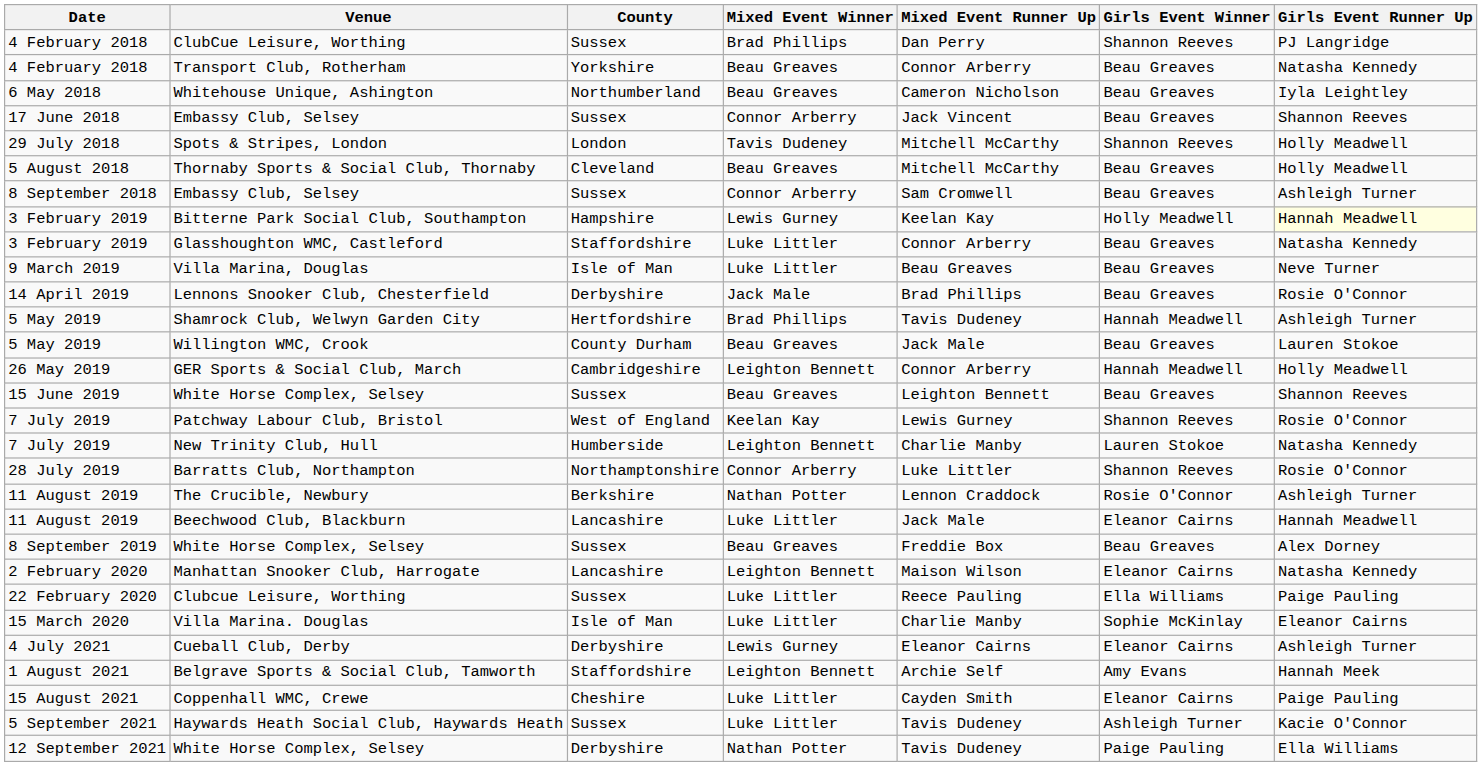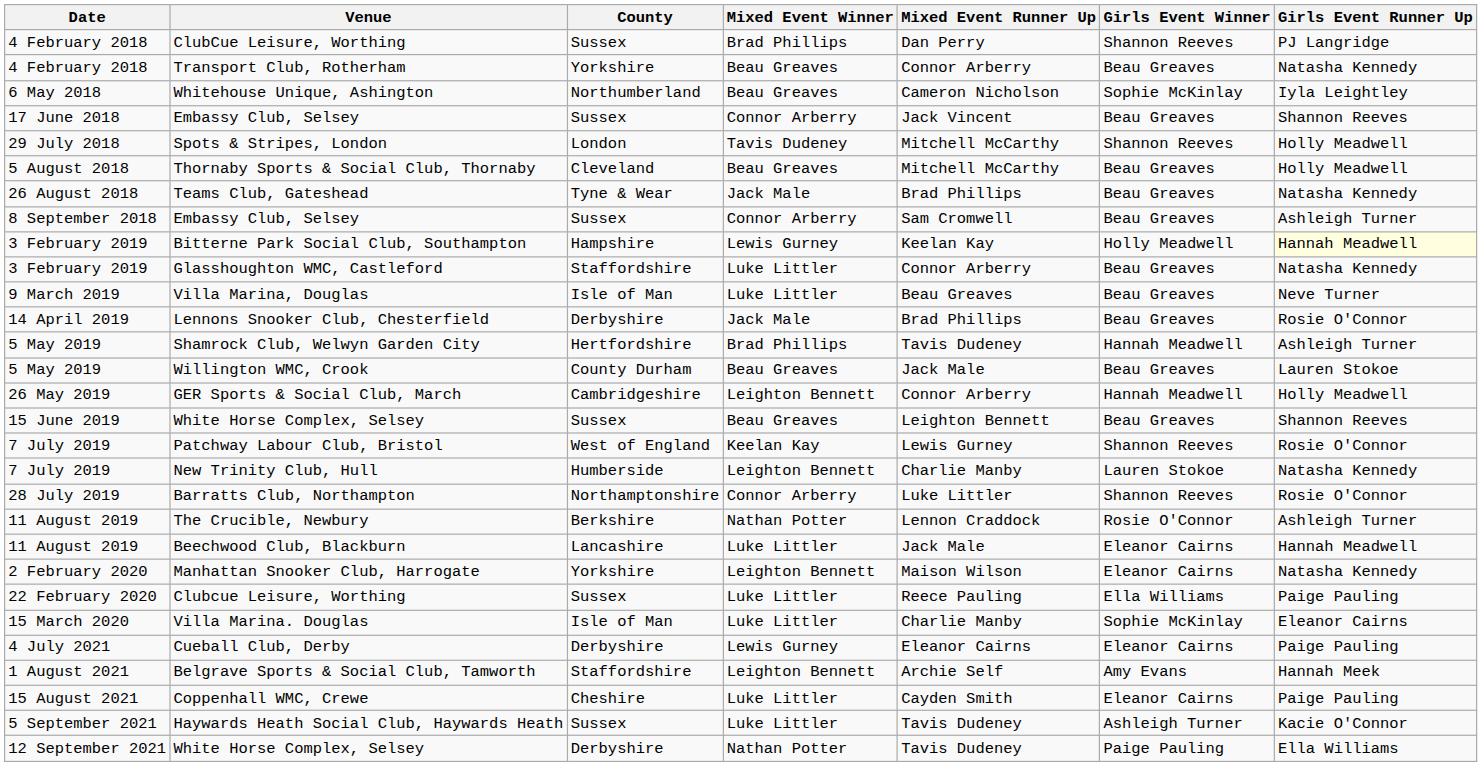Whitehouse Unique, Ashington | Girls Event Winner: Beau Greaves -> Sophie McKinlay
+ row: 26 August 2018 | Teams Club, Gateshead | Tyne & Wear | Jack Male | Brad Phillips | Beau Greaves | Natasha Kennedy
- row: 8 September 2019 | White Horse Complex, Selsey | Sussex | Beau Greaves | Freddie Box | Beau Greaves | Alex Dorney
Manhattan Snooker Club, Harrogate | County: Lancashire -> Yorkshire
Cueball Club, Derby | Girls Event Runner Up: Ashleigh Turner -> Paige Pauling
